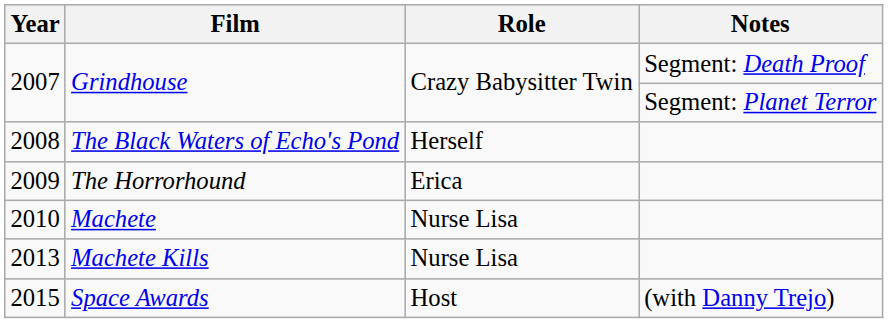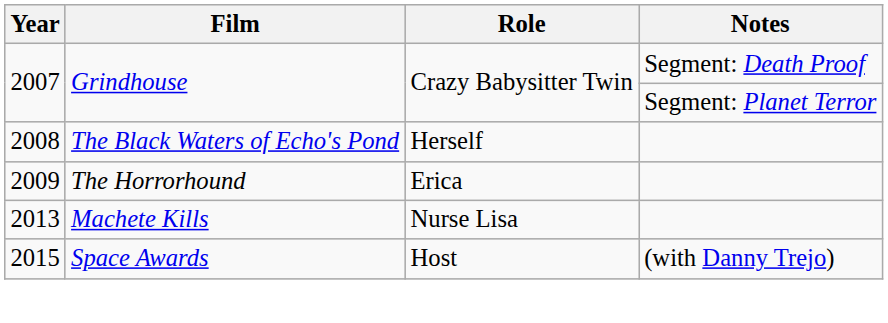- row: 2010 | Machete | Nurse Lisa
